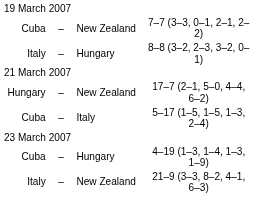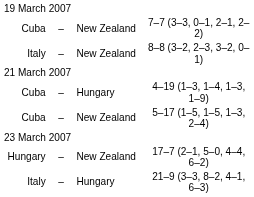8–8 (3–2, 2–3, 3–2, 0–1) | column 3: Hungary -> New Zealand
rows swapped: 17–7 (2–1, 5–0, 4–4, 6–2) <-> 4–19 (1–3, 1–4, 1–3, 1–9)
5–17 (1–5, 1–5, 1–3, 2–4) | column 3: Italy -> New Zealand
21–9 (3–3, 8–2, 4–1, 6–3) | column 3: New Zealand -> Hungary
